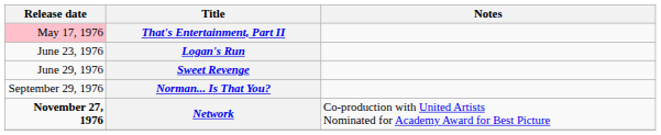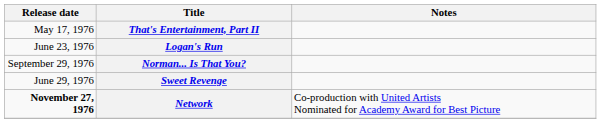That's Entertainment, Part II | Release date: pink background -> no background
rows swapped: Sweet Revenge <-> Norman... Is That You?
